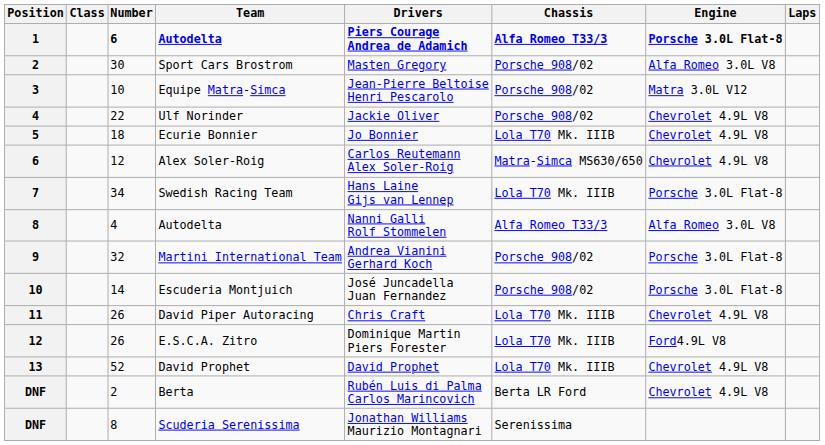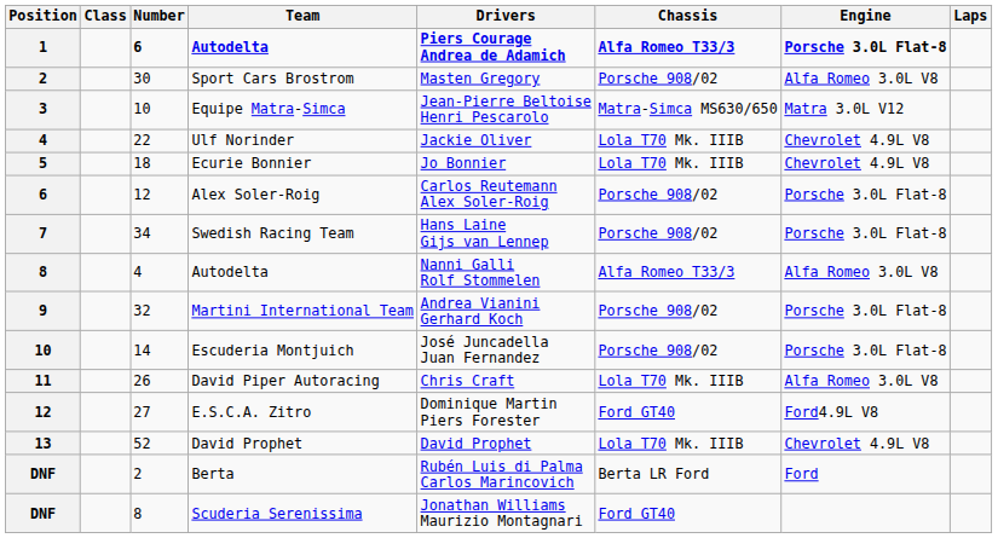Equipe Matra-Simca | Chassis: Porsche 908/02 -> Matra-Simca MS630/650
Ulf Norinder | Chassis: Porsche 908/02 -> Lola T70 Mk. IIIB
Alex Soler-Roig | Chassis: Matra-Simca MS630/650 -> Porsche 908/02
Alex Soler-Roig | Engine: Chevrolet 4.9L V8 -> Porsche 3.0L Flat-8
Swedish Racing Team | Chassis: Lola T70 Mk. IIIB -> Porsche 908/02
David Piper Autoracing | Engine: Chevrolet 4.9L V8 -> Alfa Romeo 3.0L V8
E.S.C.A. Zitro | Number: 26 -> 27
E.S.C.A. Zitro | Chassis: Lola T70 Mk. IIIB -> Ford GT40
Berta | Engine: Chevrolet 4.9L V8 -> Ford
Scuderia Serenissima | Chassis: Serenissima -> Ford GT40
